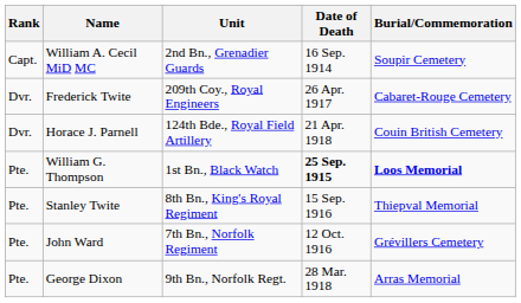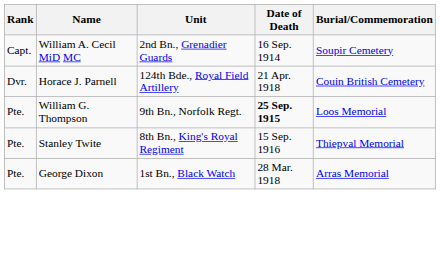- row: Dvr. | Frederick Twite | 209th Coy., Royal Engineers | 26 Apr. 1917 | Cabaret-Rouge Cemetery
William G. Thompson | Unit: 1st Bn., Black Watch -> 9th Bn., Norfolk Regt.
William G. Thompson | Burial/Commemoration: bold -> normal
- row: Pte. | John Ward | 7th Bn., Norfolk Regiment | 12 Oct. 1916 | Grévillers Cemetery
George Dixon | Unit: 9th Bn., Norfolk Regt. -> 1st Bn., Black Watch
